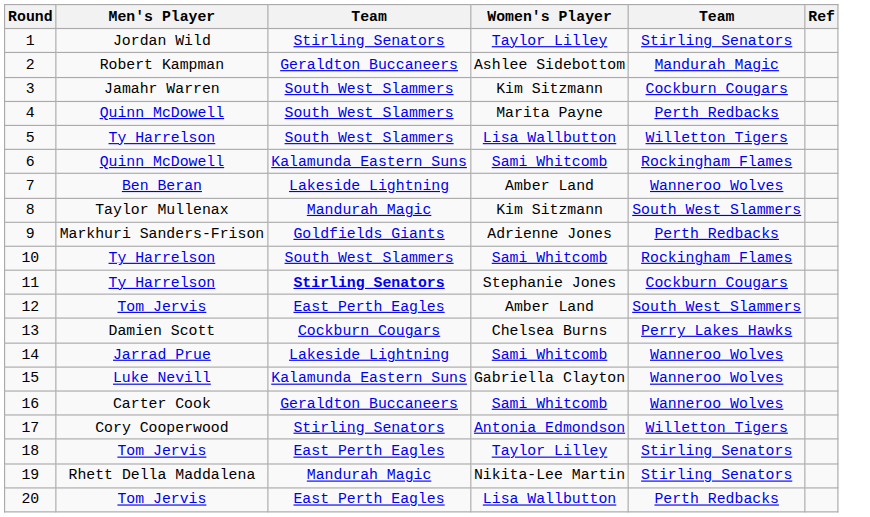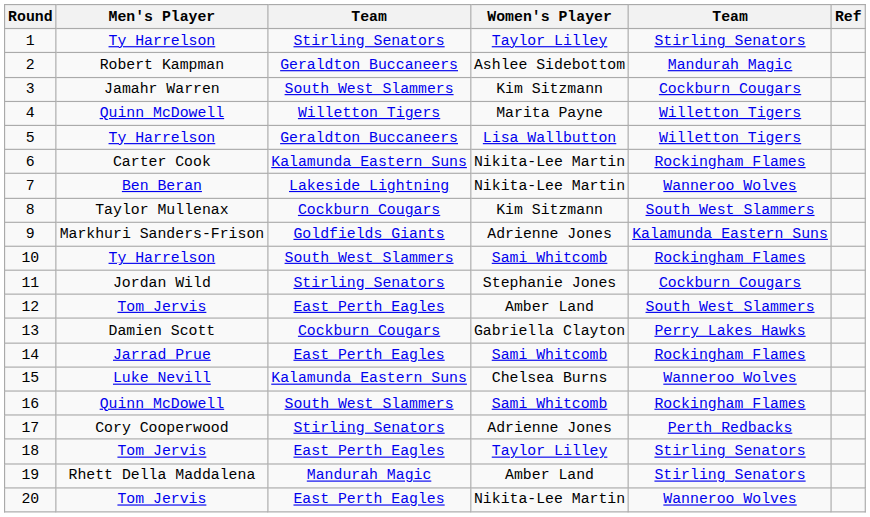1 | Men's Player: Jordan Wild -> Ty Harrelson
4 | column 3: South West Slammers -> Willetton Tigers
4 | column 5: Perth Redbacks -> Willetton Tigers
5 | column 3: South West Slammers -> Geraldton Buccaneers
6 | Men's Player: Quinn McDowell -> Carter Cook
6 | Women's Player: Sami Whitcomb -> Nikita-Lee Martin
7 | Women's Player: Amber Land -> Nikita-Lee Martin
8 | column 3: Mandurah Magic -> Cockburn Cougars
9 | column 5: Perth Redbacks -> Kalamunda Eastern Suns
11 | Men's Player: Ty Harrelson -> Jordan Wild
11 | column 3: bold -> normal
13 | Women's Player: Chelsea Burns -> Gabriella Clayton
14 | column 3: Lakeside Lightning -> East Perth Eagles
14 | column 5: Wanneroo Wolves -> Rockingham Flames
15 | Women's Player: Gabriella Clayton -> Chelsea Burns
16 | Men's Player: Carter Cook -> Quinn McDowell
16 | column 3: Geraldton Buccaneers -> South West Slammers
16 | column 5: Wanneroo Wolves -> Rockingham Flames
17 | Women's Player: Antonia Edmondson -> Adrienne Jones
17 | column 5: Willetton Tigers -> Perth Redbacks
19 | Women's Player: Nikita-Lee Martin -> Amber Land
20 | Women's Player: Lisa Wallbutton -> Nikita-Lee Martin
20 | column 5: Perth Redbacks -> Wanneroo Wolves
